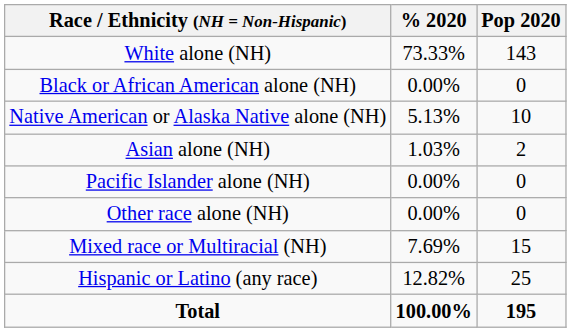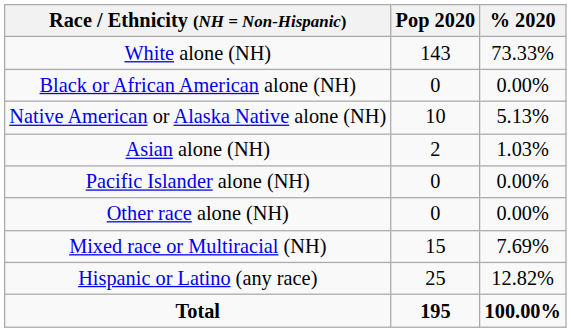columns swapped: Pop 2020 <-> % 2020
